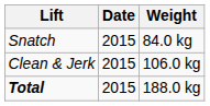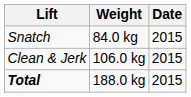columns swapped: Weight <-> Date
